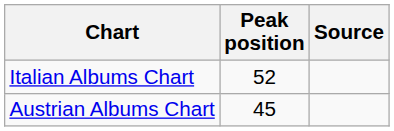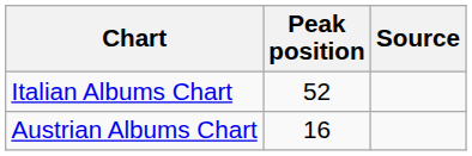Austrian Albums Chart | Peak position: 45 -> 16
